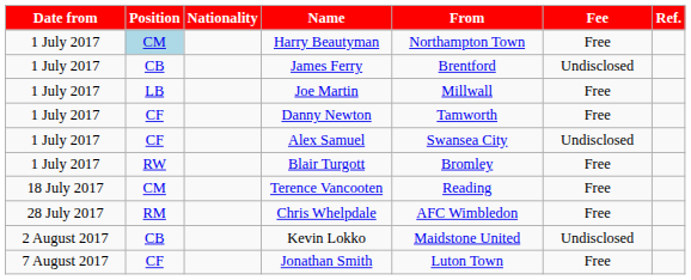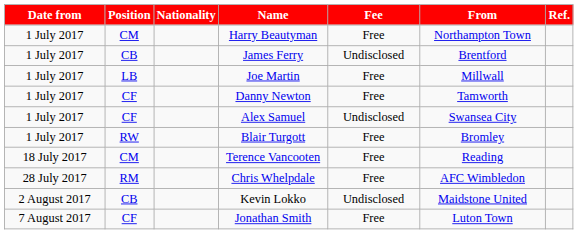columns swapped: From <-> Fee
Harry Beautyman | Position: lightblue background -> no background
